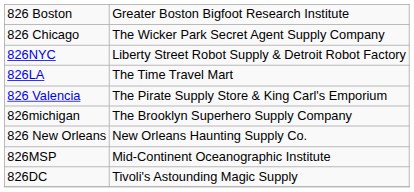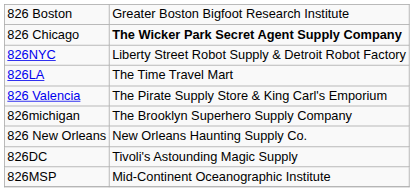826 Chicago | column 2: normal -> bold
rows swapped: 826DC <-> 826MSP
